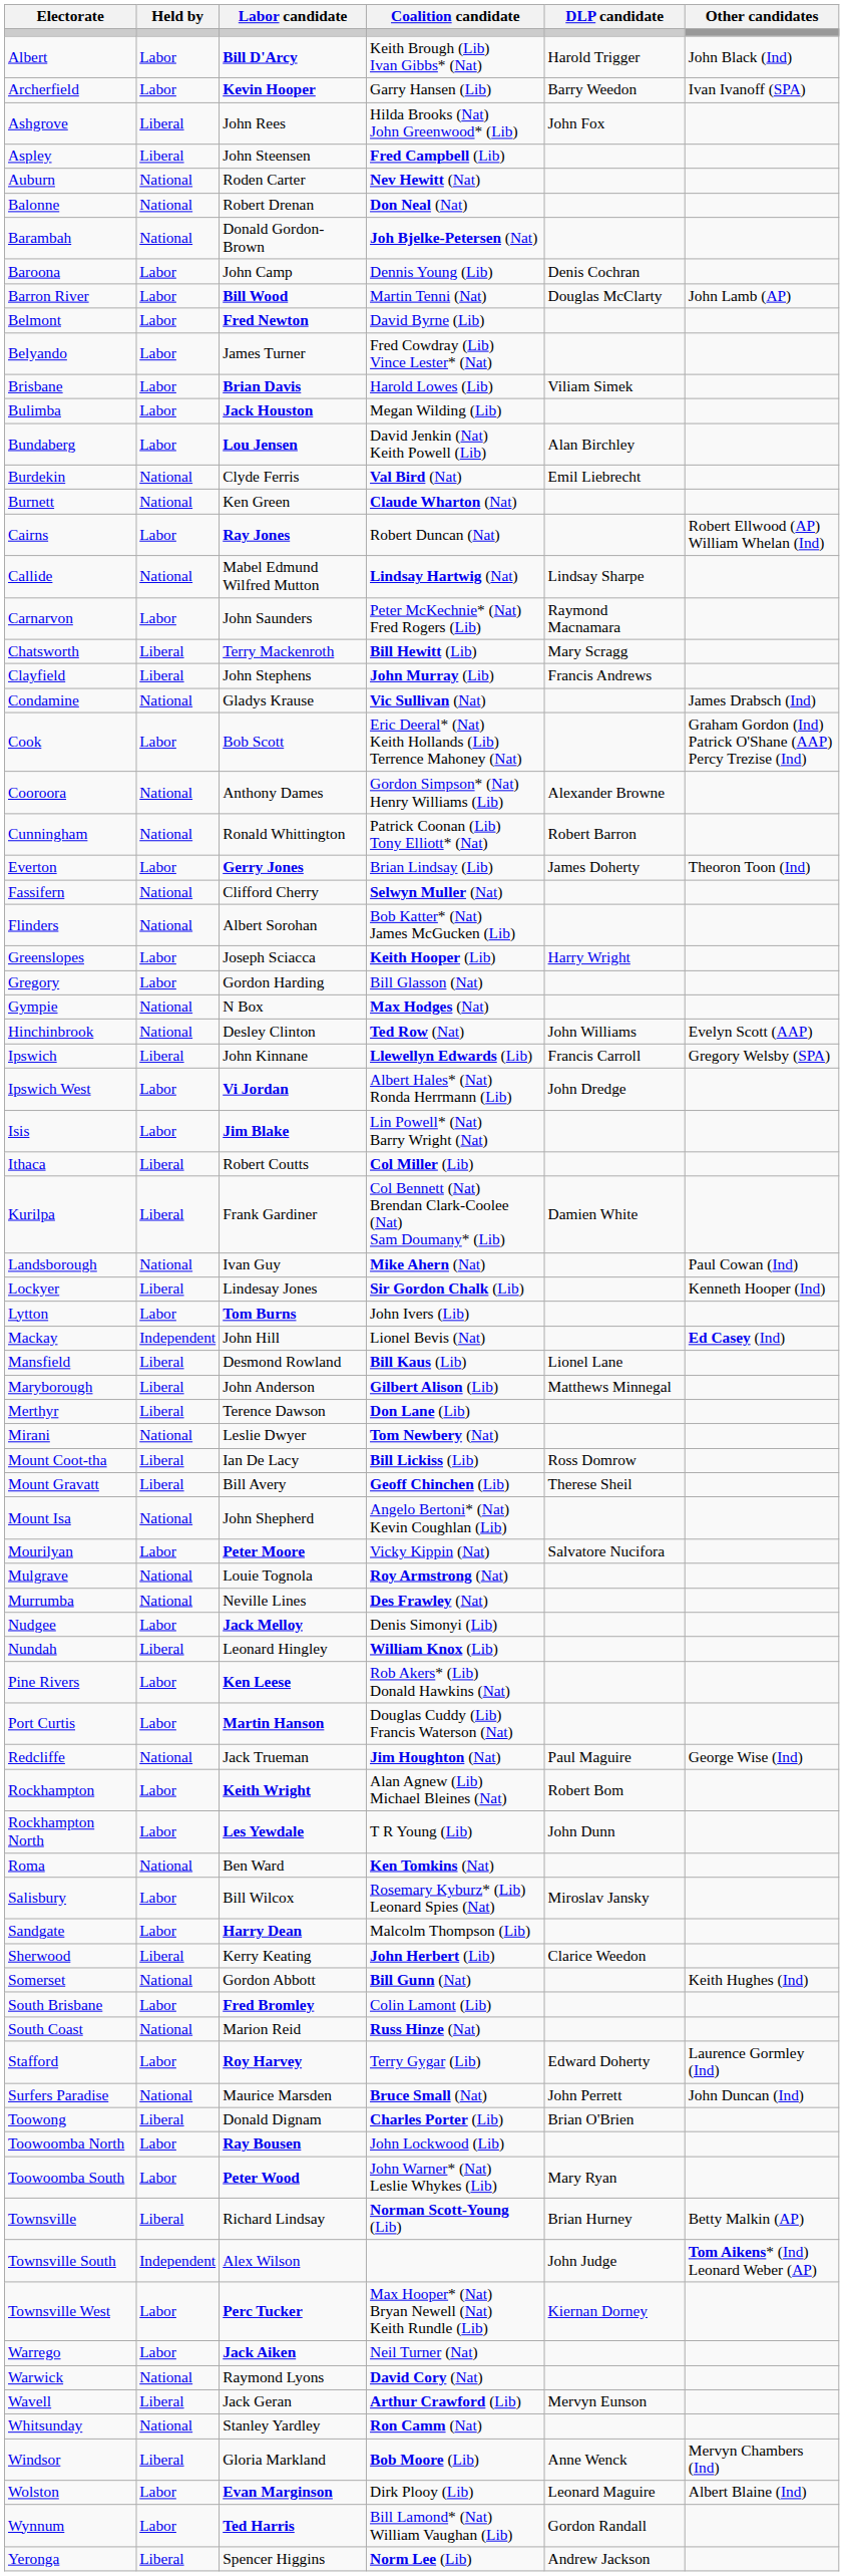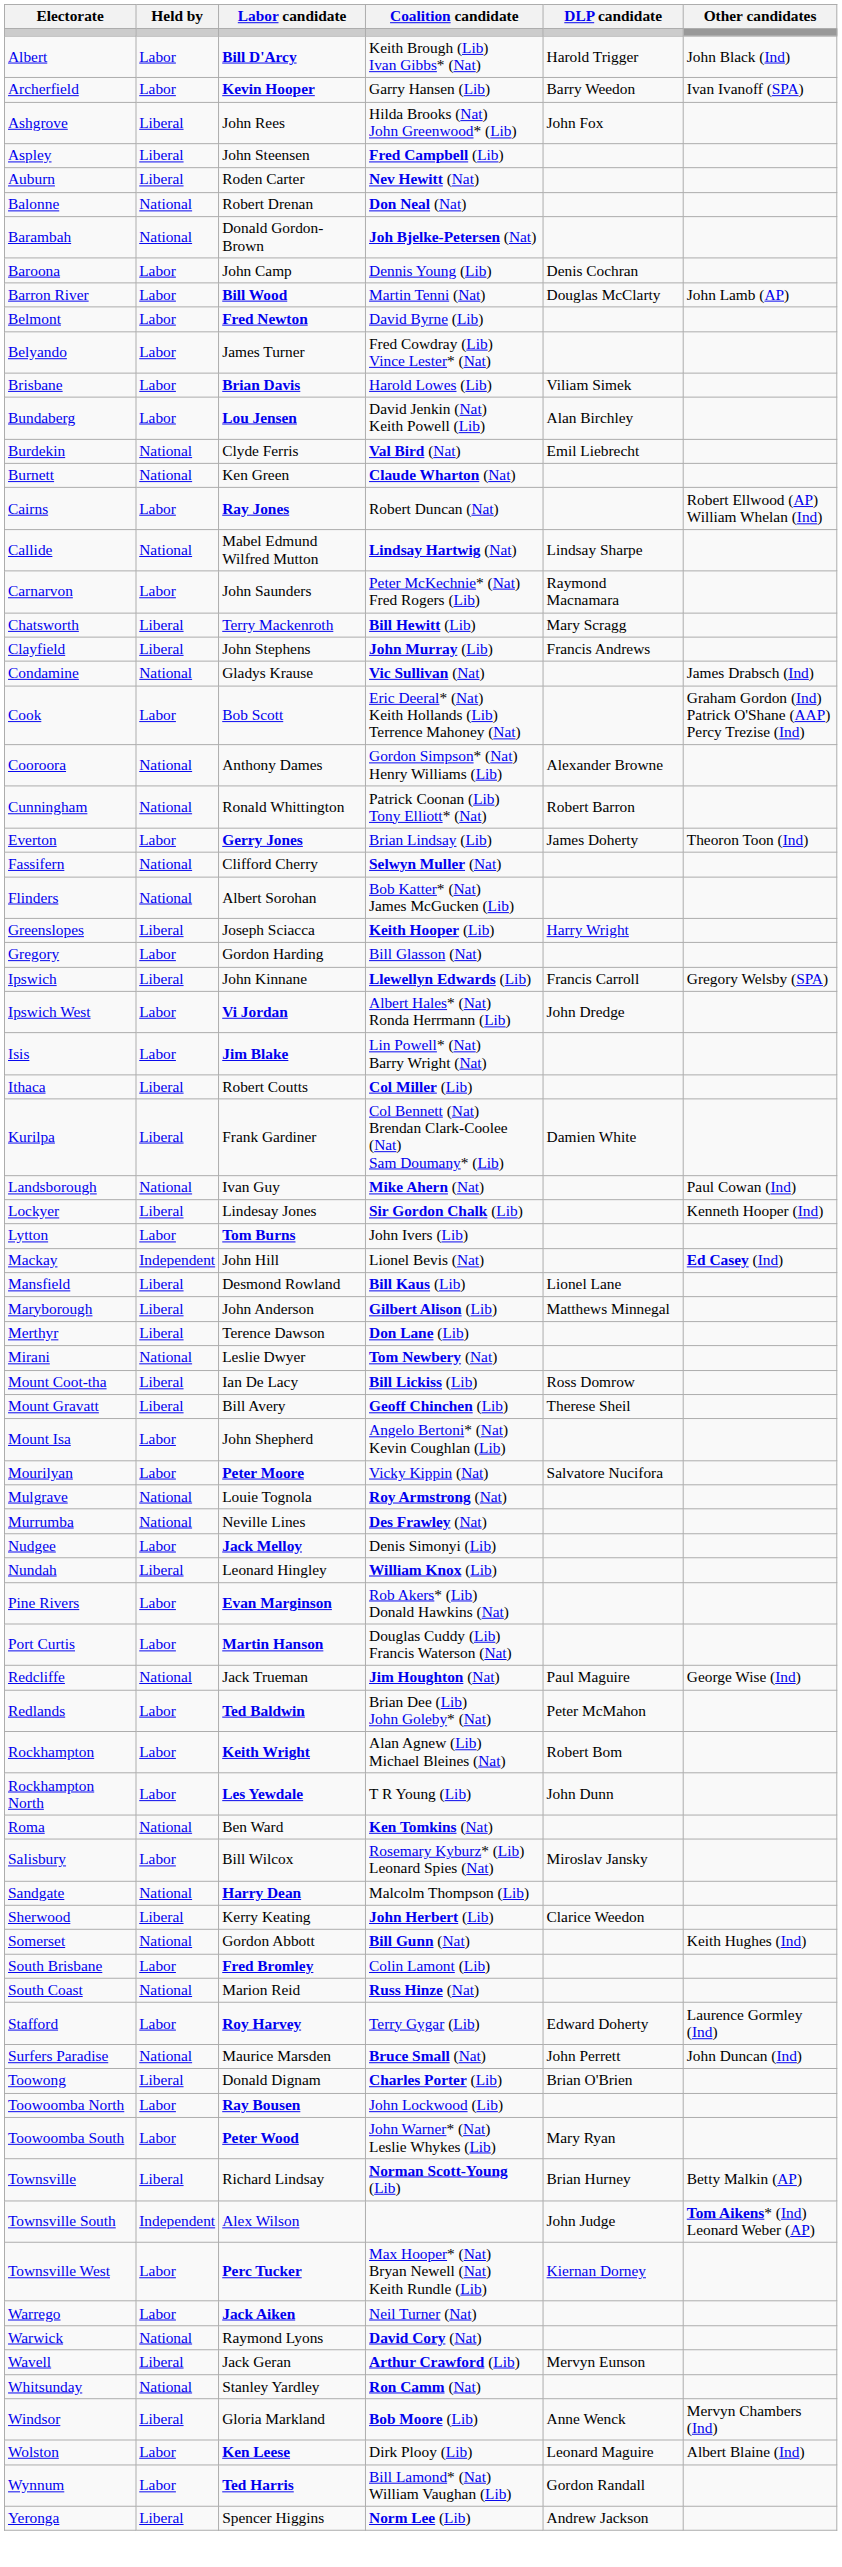Auburn | Held by: National -> Liberal
- row: Bulimba | Labor | Jack Houston | Megan Wilding (Lib)
Greenslopes | Held by: Labor -> Liberal
- row: Gympie | National | N Box | Max Hodges (Nat)
- row: Hinchinbrook | National | Desley Clinton | Ted Row (Nat) | John Williams | Evelyn Scott (AAP)
Mount Isa | Held by: National -> Labor
Pine Rivers | Labor candidate: Ken Leese -> Evan Marginson
+ row: Redlands | Labor | Ted Baldwin | Brian Dee (Lib) John Goleby* (Nat) | Peter McMahon
Sandgate | Held by: Labor -> National
Wolston | Labor candidate: Evan Marginson -> Ken Leese
